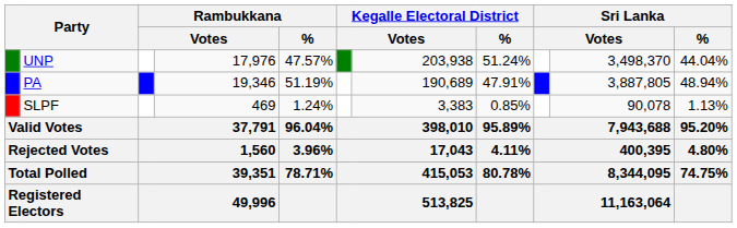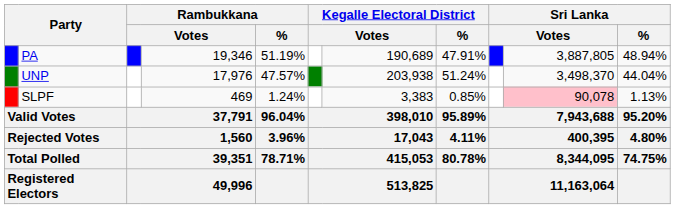rows swapped: PA <-> UNP
SLPF | column 10: no background -> pink background
